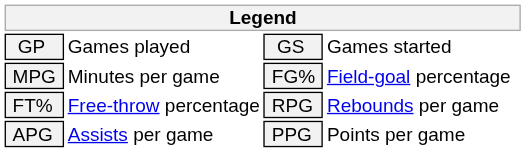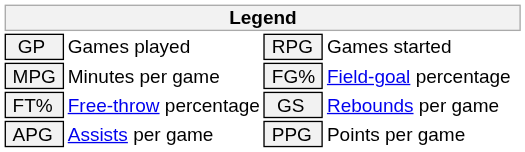GP | column 3: GS -> RPG
FT% | column 3: RPG -> GS
